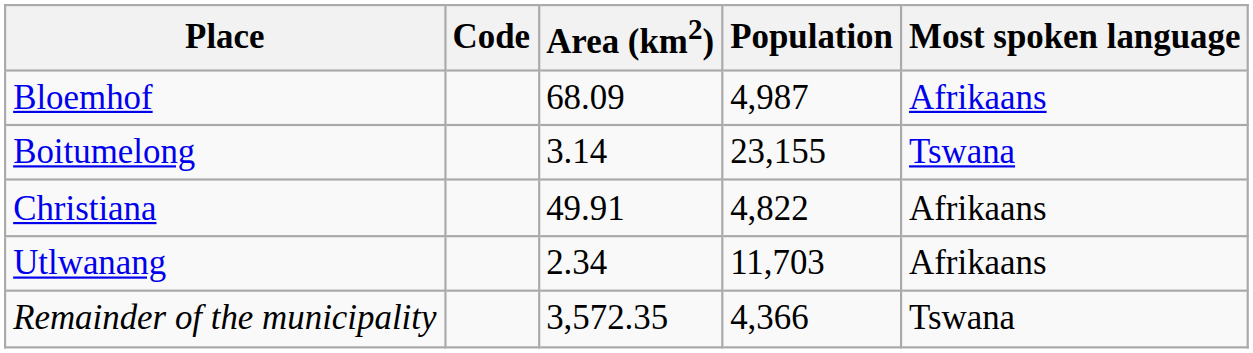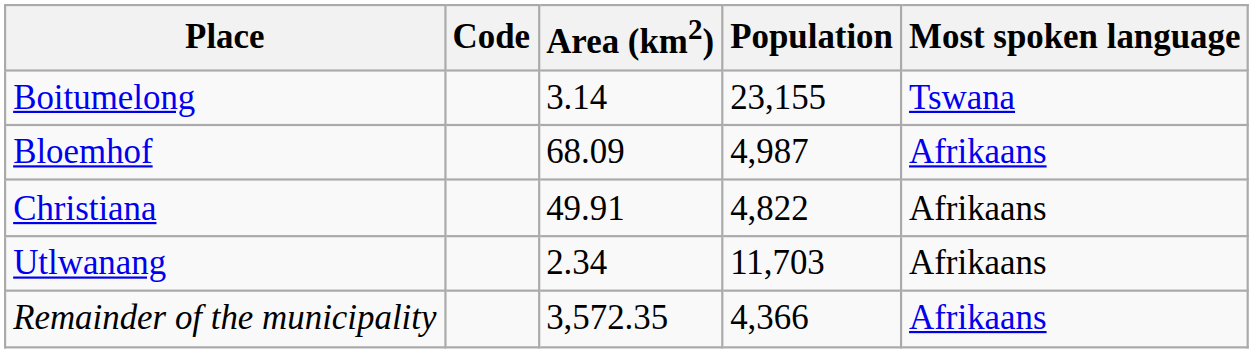rows swapped: Bloemhof <-> Boitumelong
Remainder of the municipality | Most spoken language: Tswana -> Afrikaans
